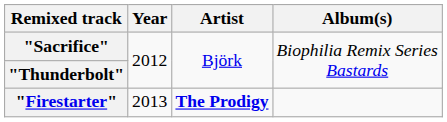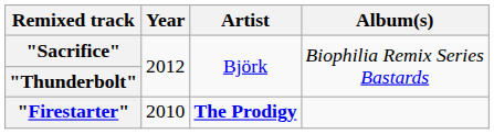"Firestarter" | Year: 2013 -> 2010
